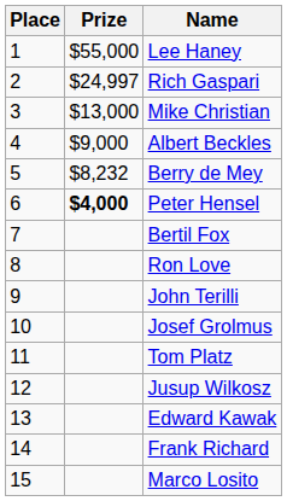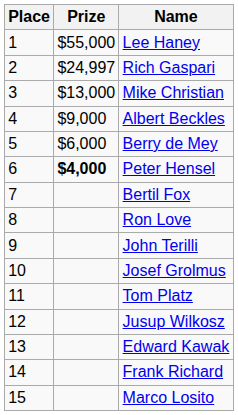Berry de Mey | Prize: $8,232 -> $6,000
